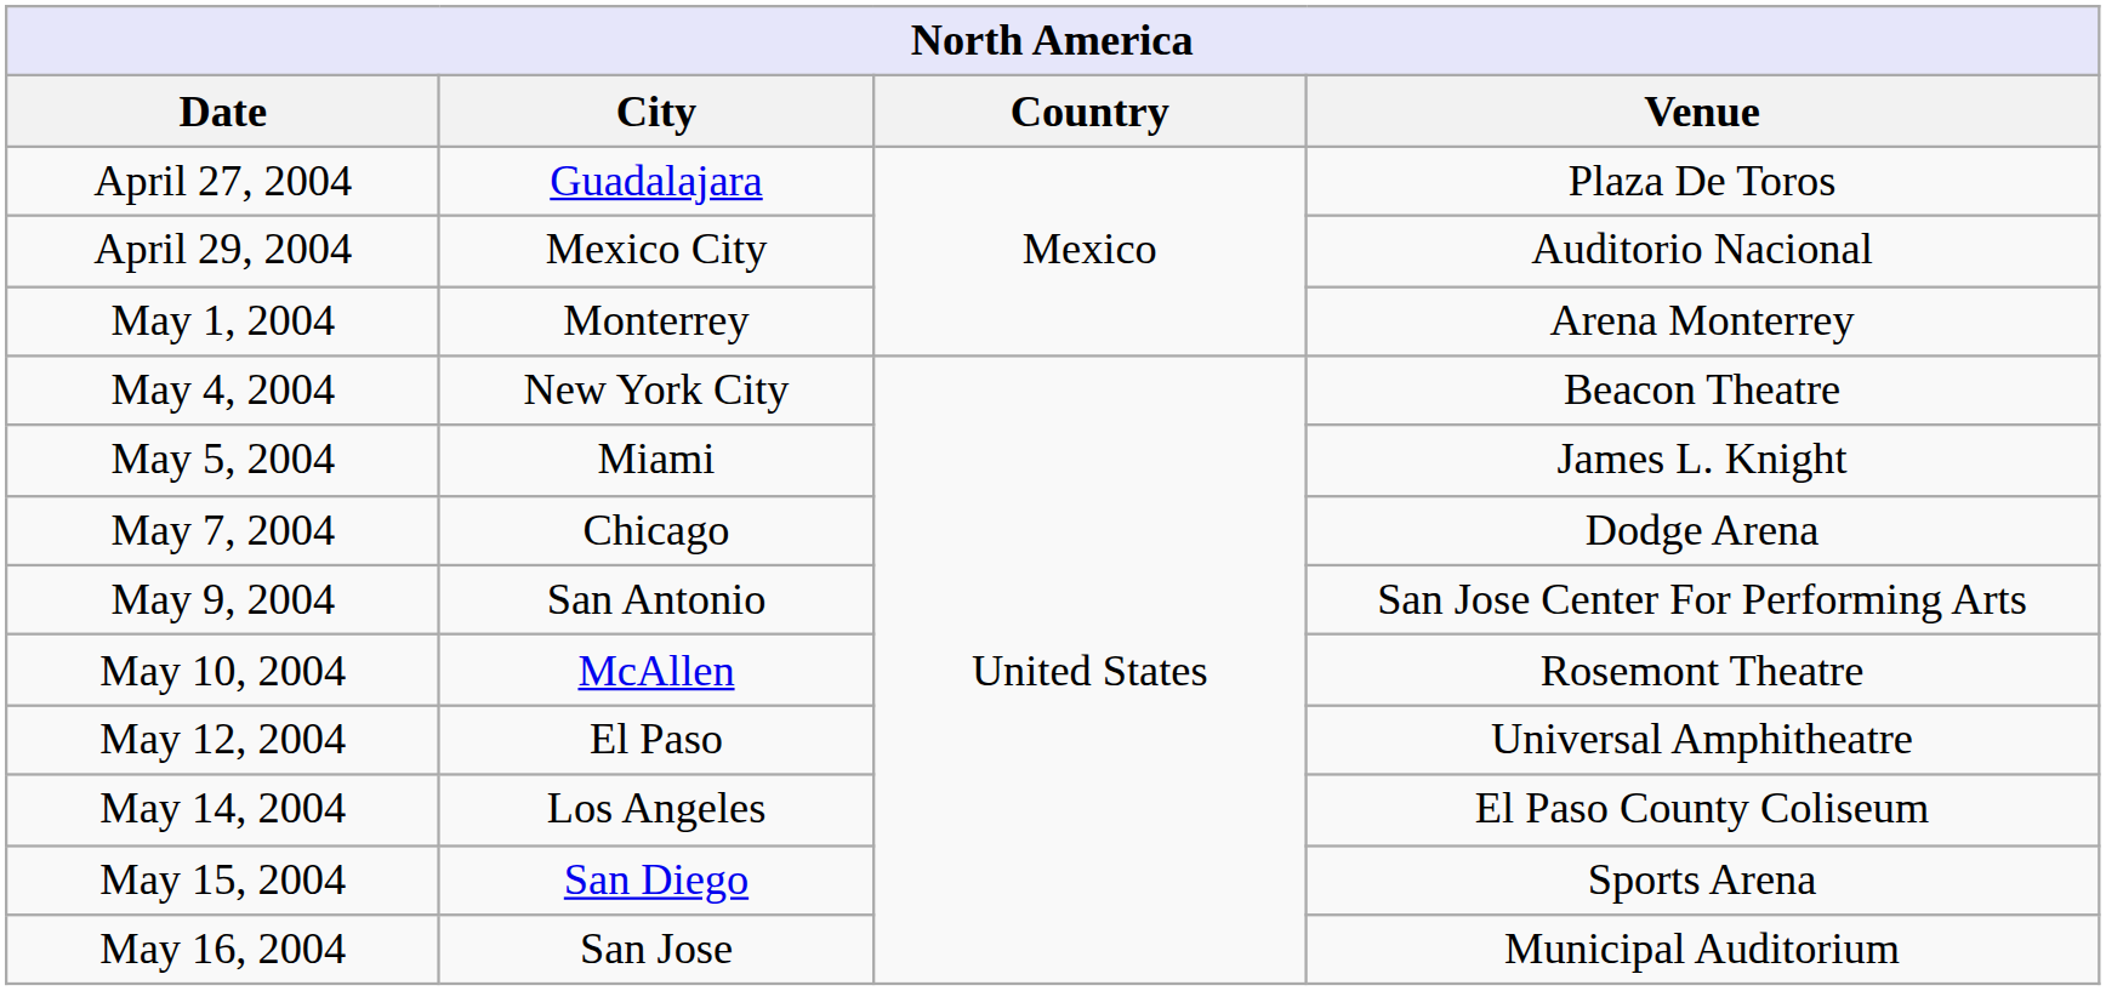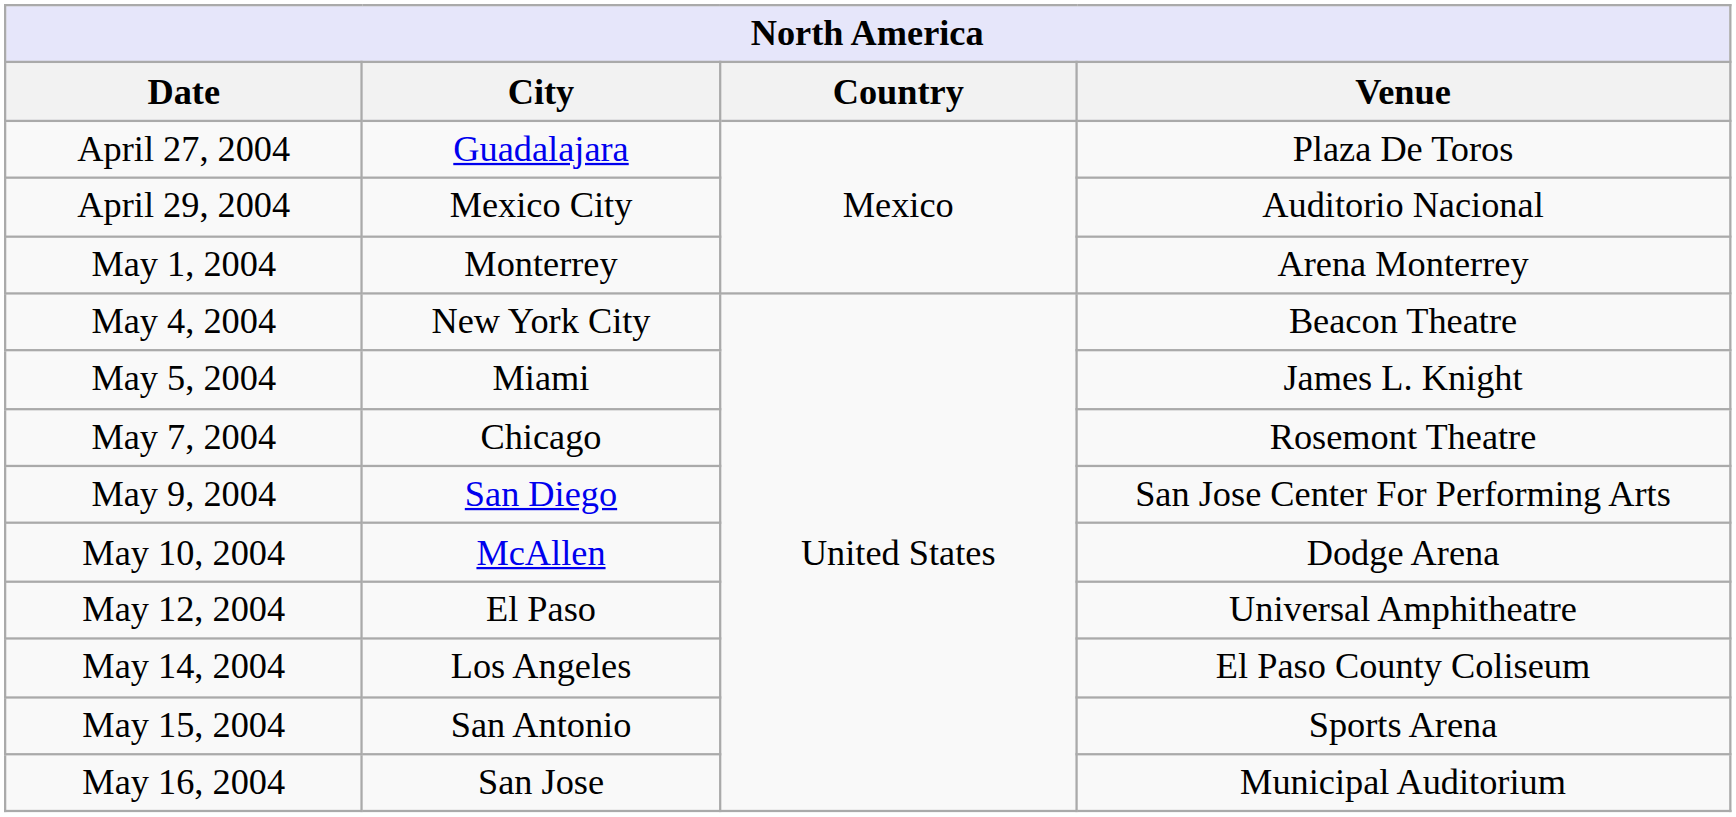May 7, 2004 | Venue: Dodge Arena -> Rosemont Theatre
May 9, 2004 | City: San Antonio -> San Diego
May 10, 2004 | Venue: Rosemont Theatre -> Dodge Arena
May 15, 2004 | City: San Diego -> San Antonio
